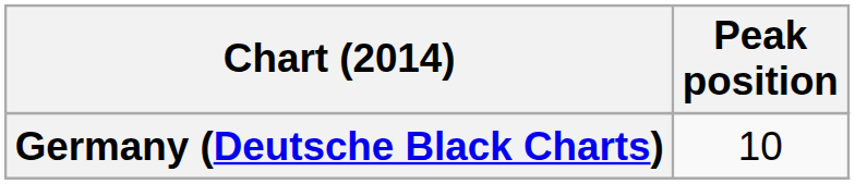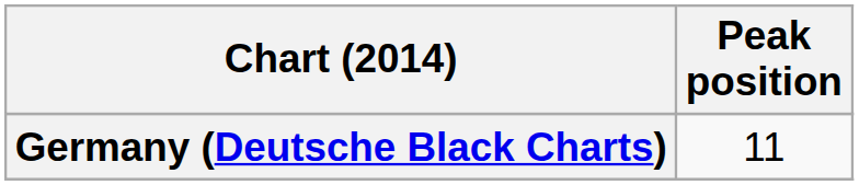Germany (Deutsche Black Charts) | Peak position: 10 -> 11
